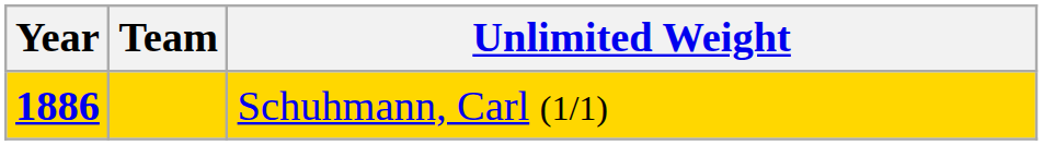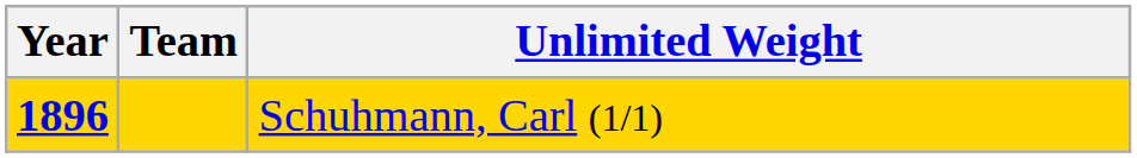Schuhmann, Carl (1/1) | Year: 1886 -> 1896
